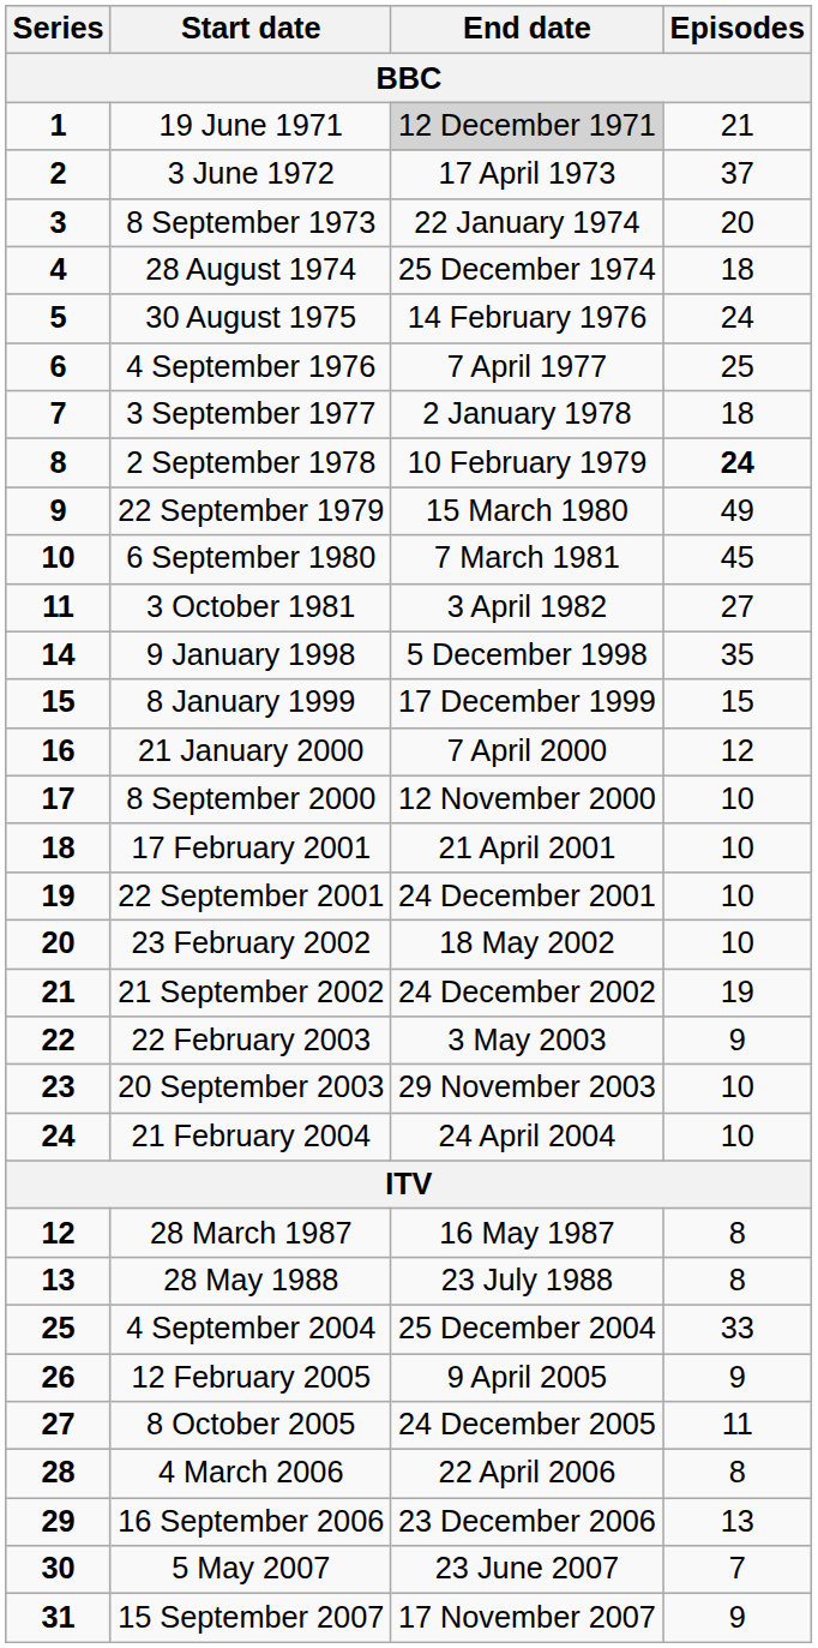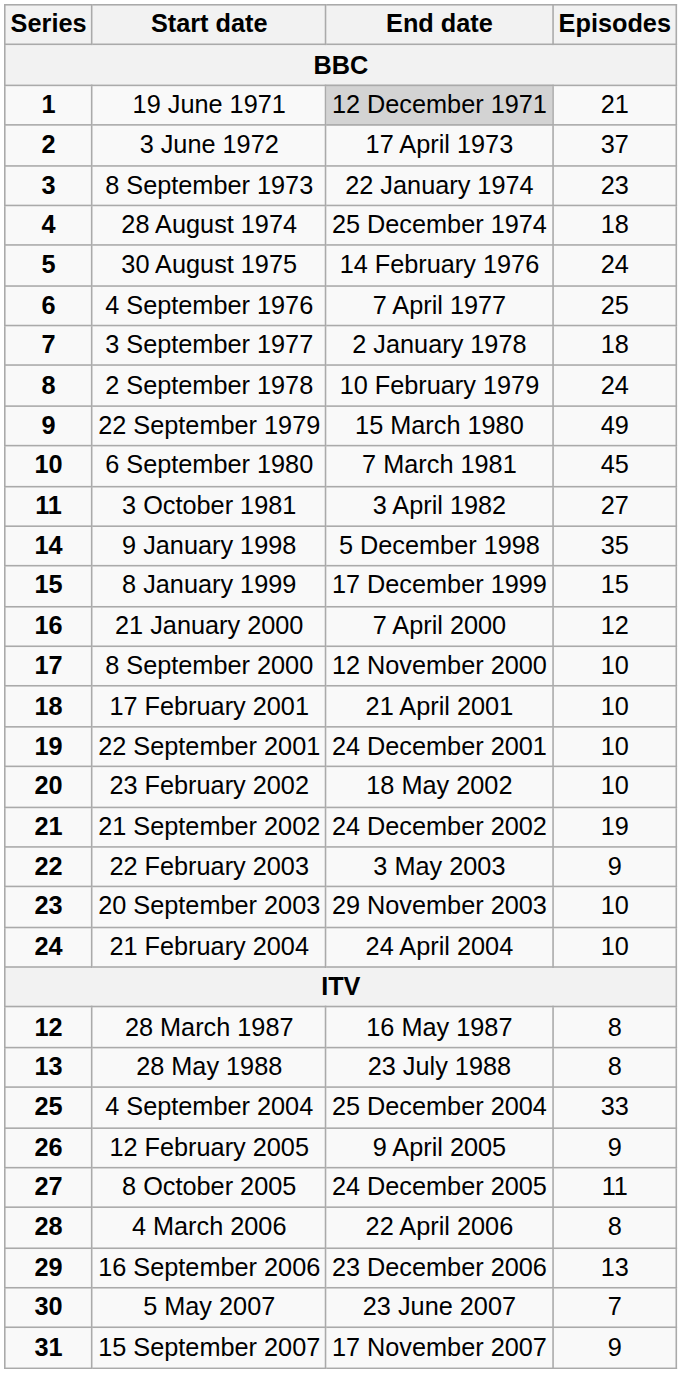8 September 1973 | Episodes: 20 -> 23
2 September 1978 | Episodes: bold -> normal
